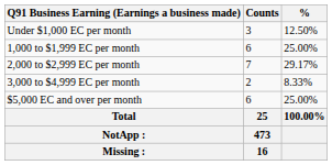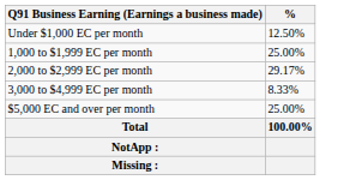- column: Counts | 3 | 6 | 7 | 2 | 6 | 25 | 473 | 16
